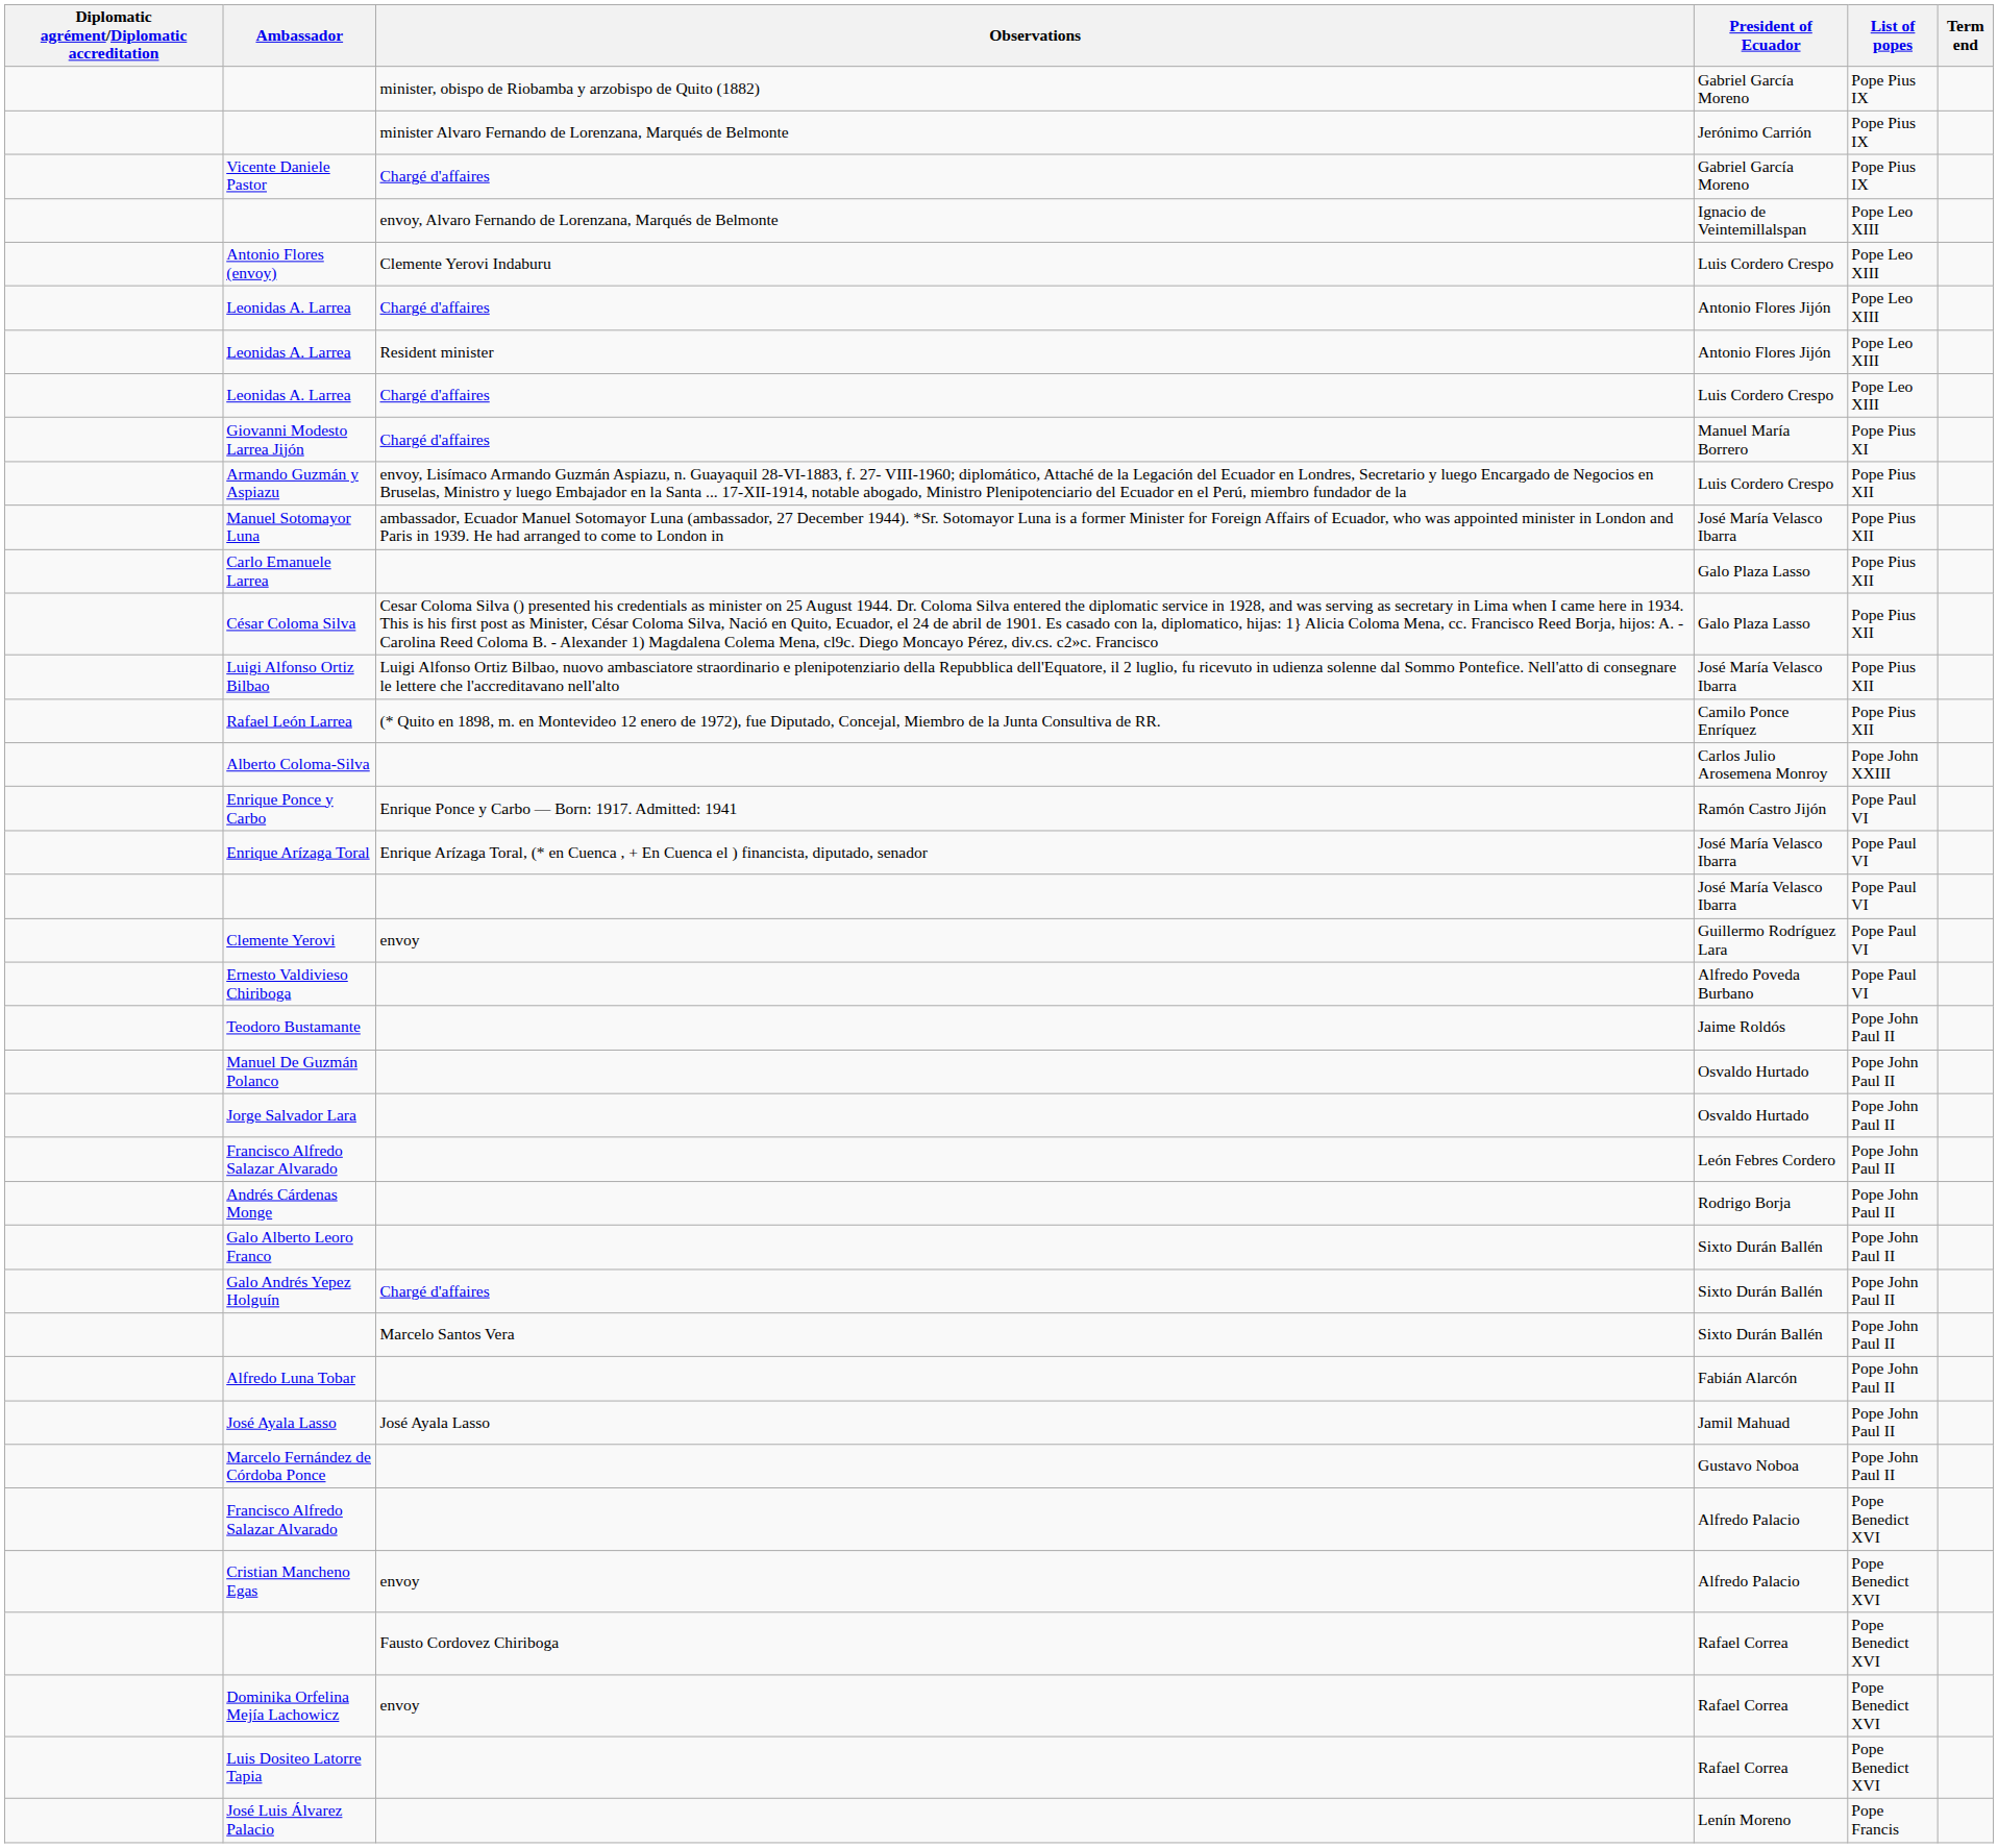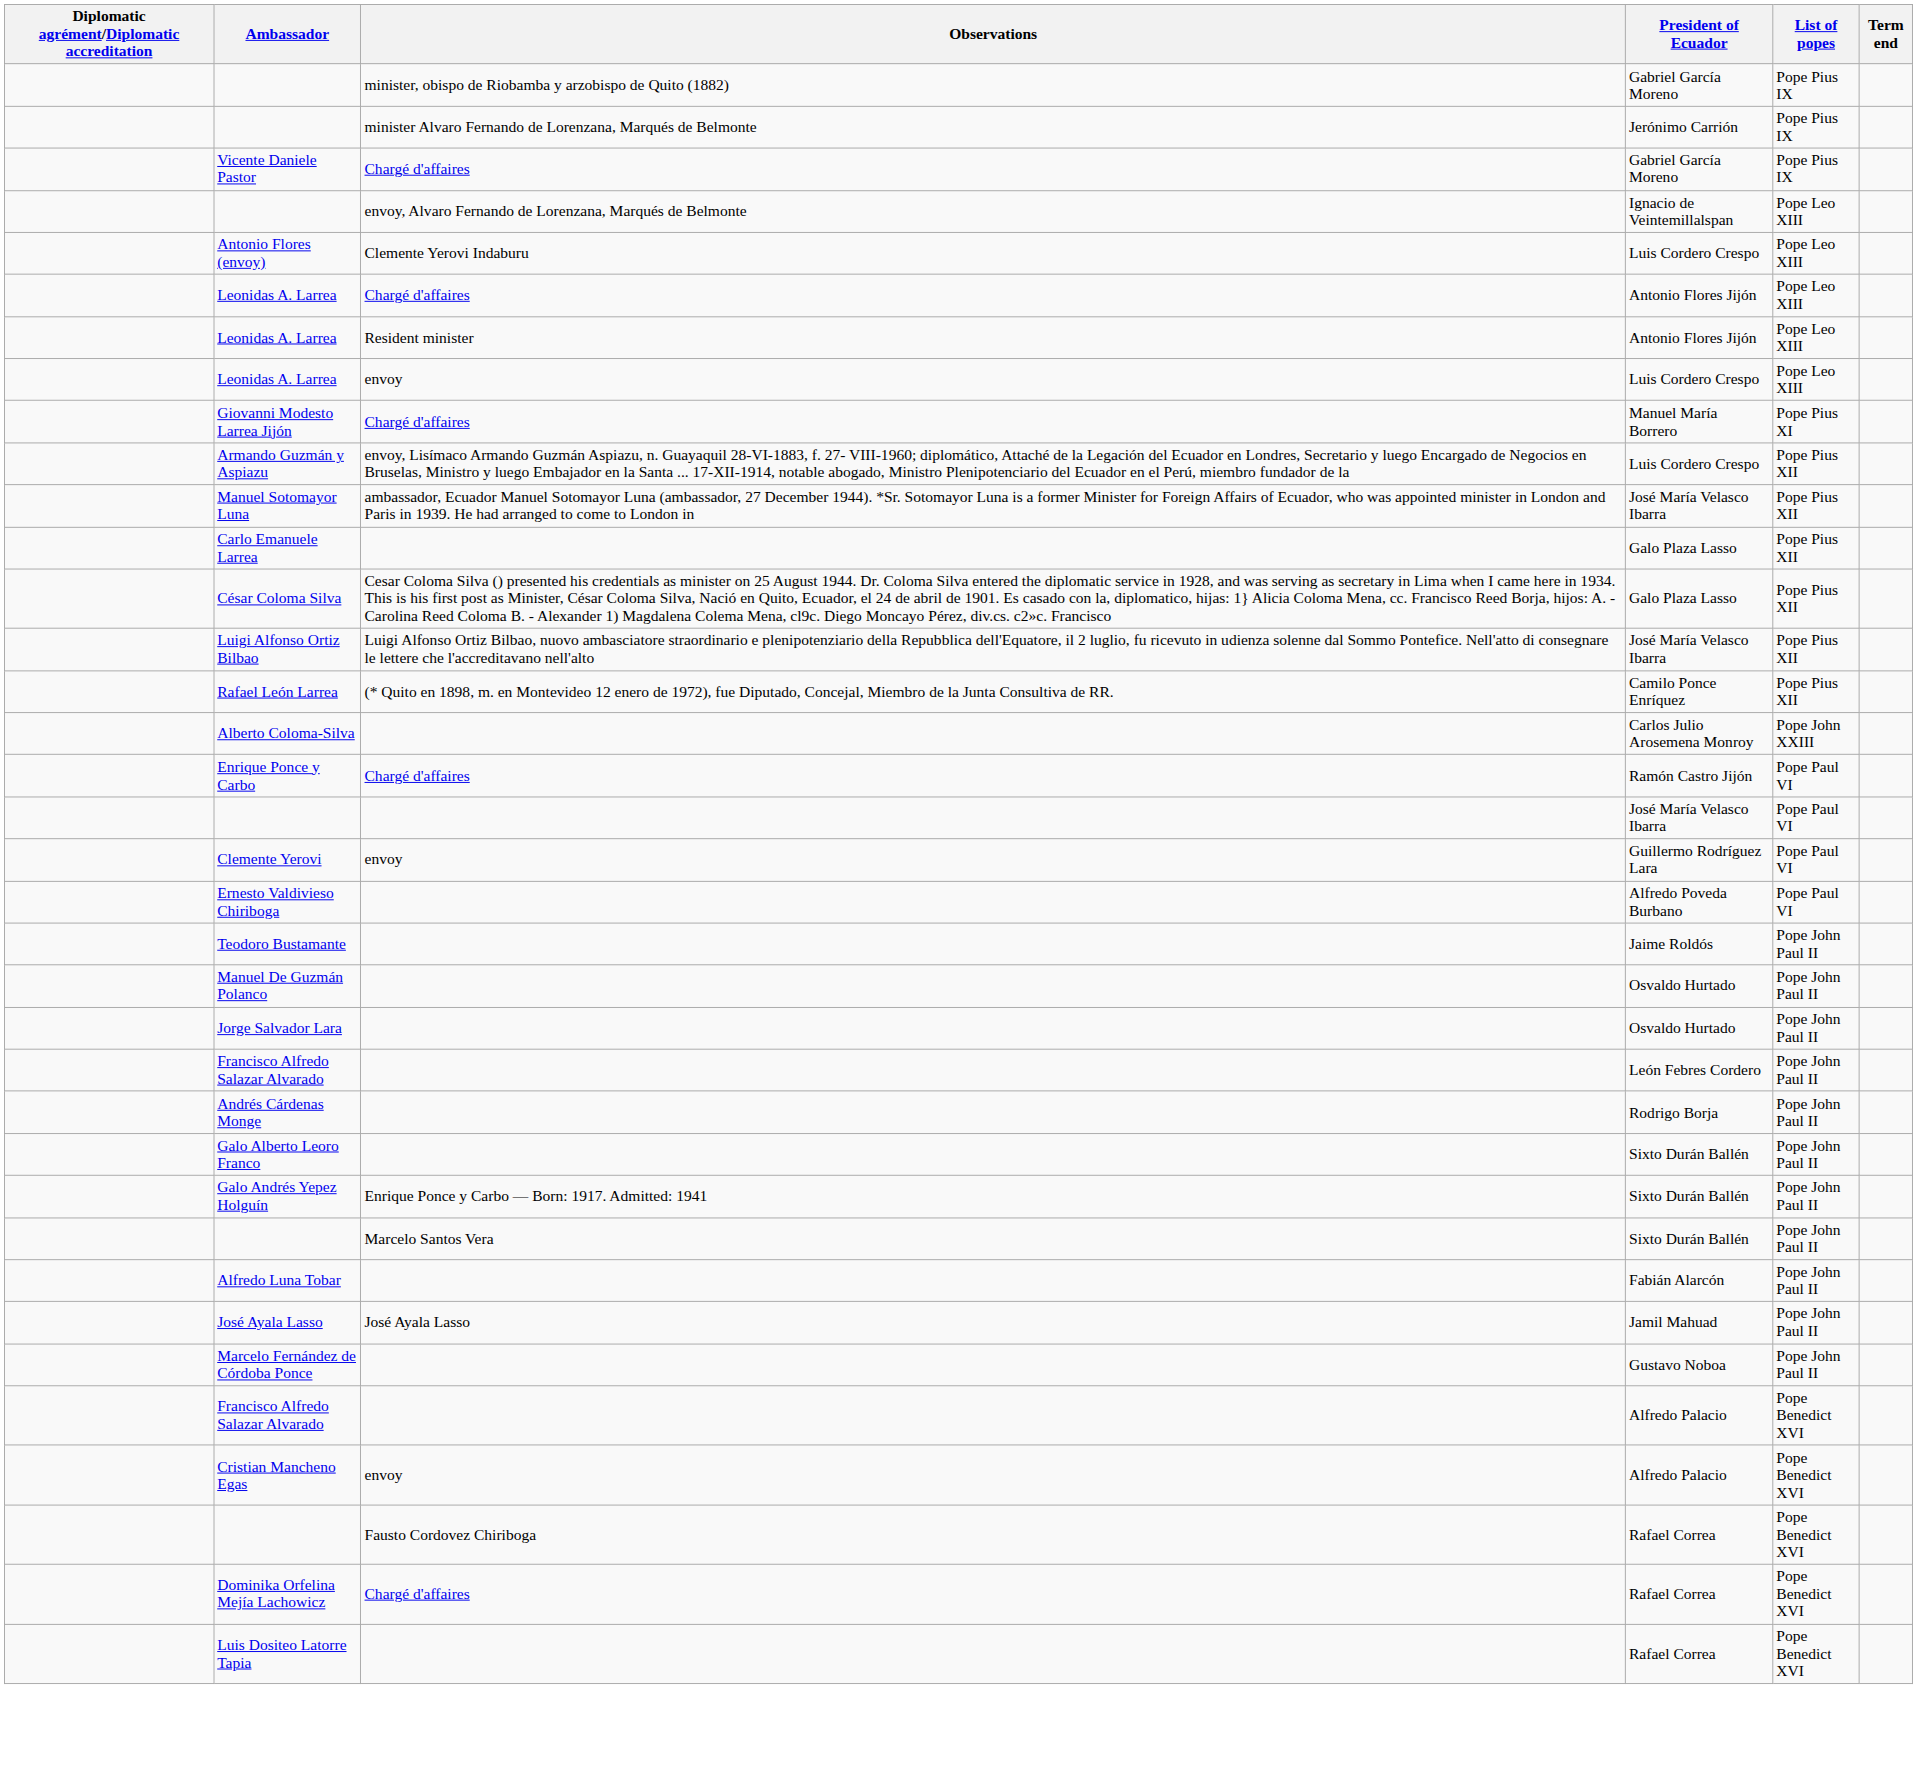Leonidas A. Larrea / Luis Cordero Crespo | Observations: Chargé d'affaires -> envoy
Enrique Ponce y Carbo | Observations: Enrique Ponce y Carbo — Born: 1917. Admitted: 1941 -> Chargé d'affaires
- row: Enrique Arízaga Toral | Enrique Arízaga Toral, (* en Cuenca , + En Cuenca el ) financista, diputado, senador | José María Velasco Ibarra | Pope Paul VI
Galo Andrés Yepez Holguín | Observations: Chargé d'affaires -> Enrique Ponce y Carbo — Born: 1917. Admitted: 1941
Dominika Orfelina Mejía Lachowicz | Observations: envoy -> Chargé d'affaires
- row: José Luis Álvarez Palacio | Lenín Moreno | Pope Francis
